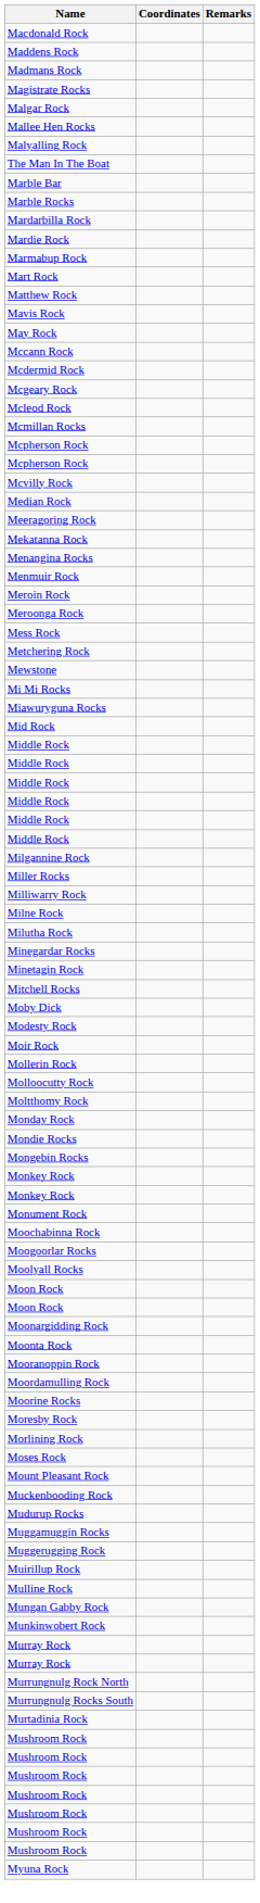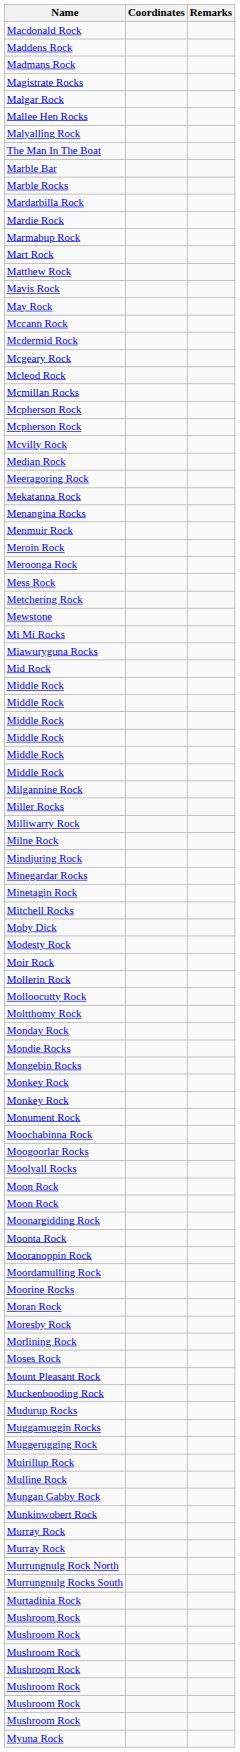- row: Milutha Rock
+ row: Mindjuring Rock
+ row: Moran Rock
